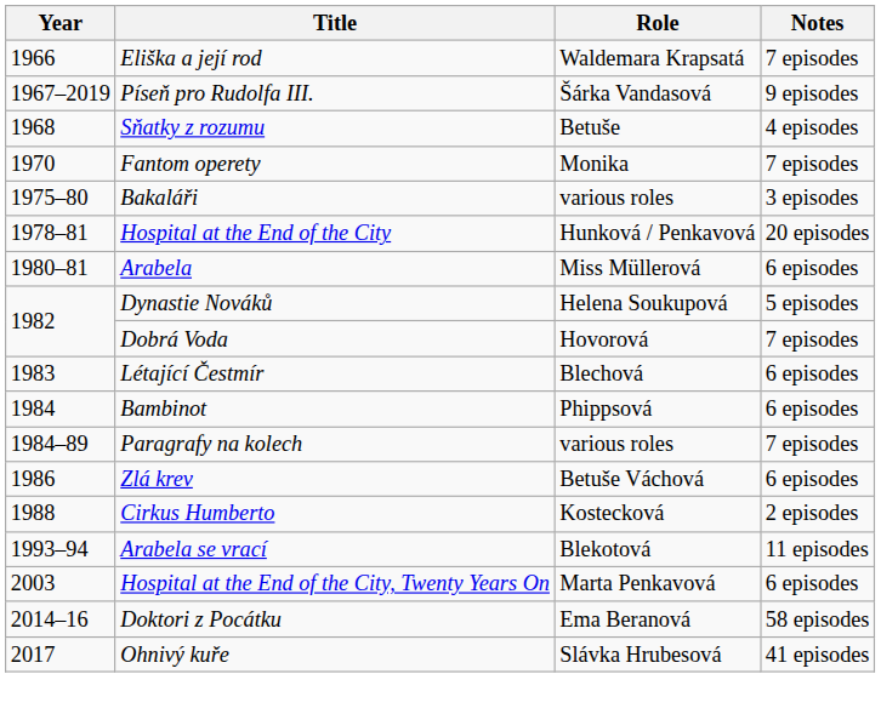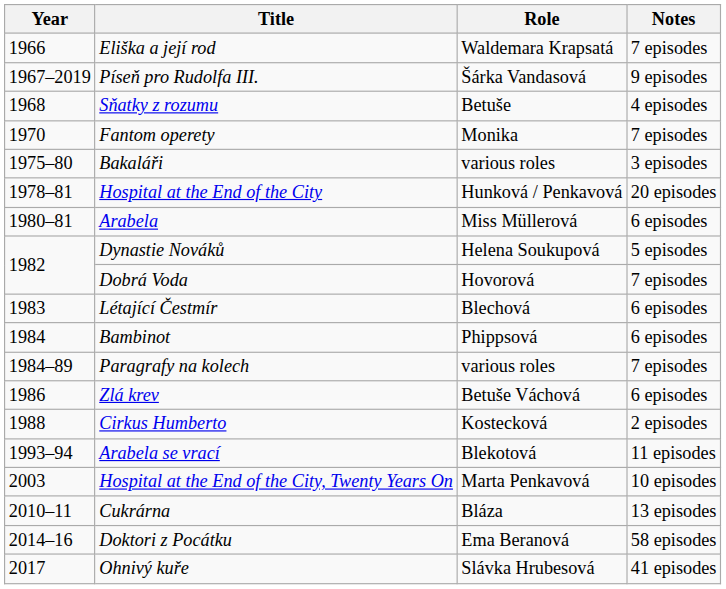Hospital at the End of the City, Twenty Years On | Notes: 6 episodes -> 10 episodes
+ row: 2010–11 | Cukrárna | Bláza | 13 episodes
